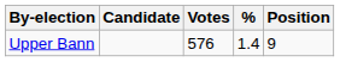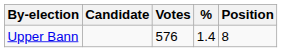Upper Bann | Position: 9 -> 8
